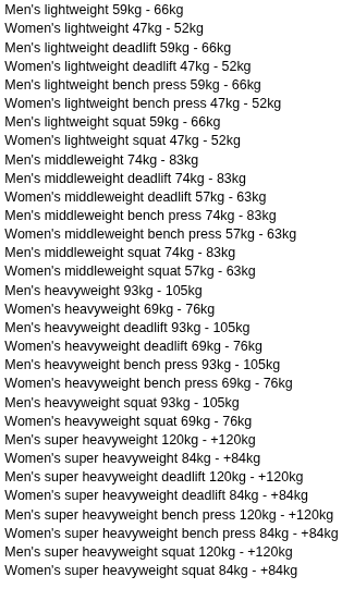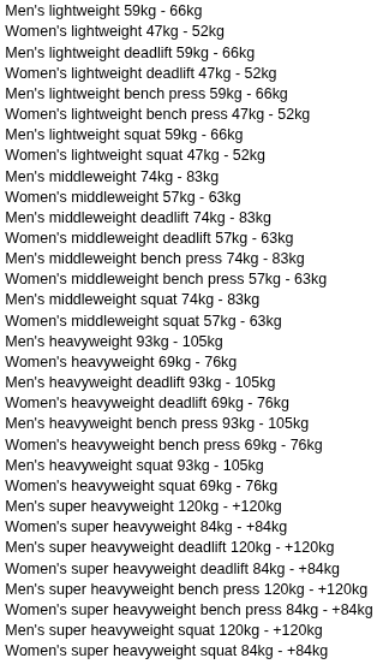+ row: Women's middleweight 57kg - 63kg
